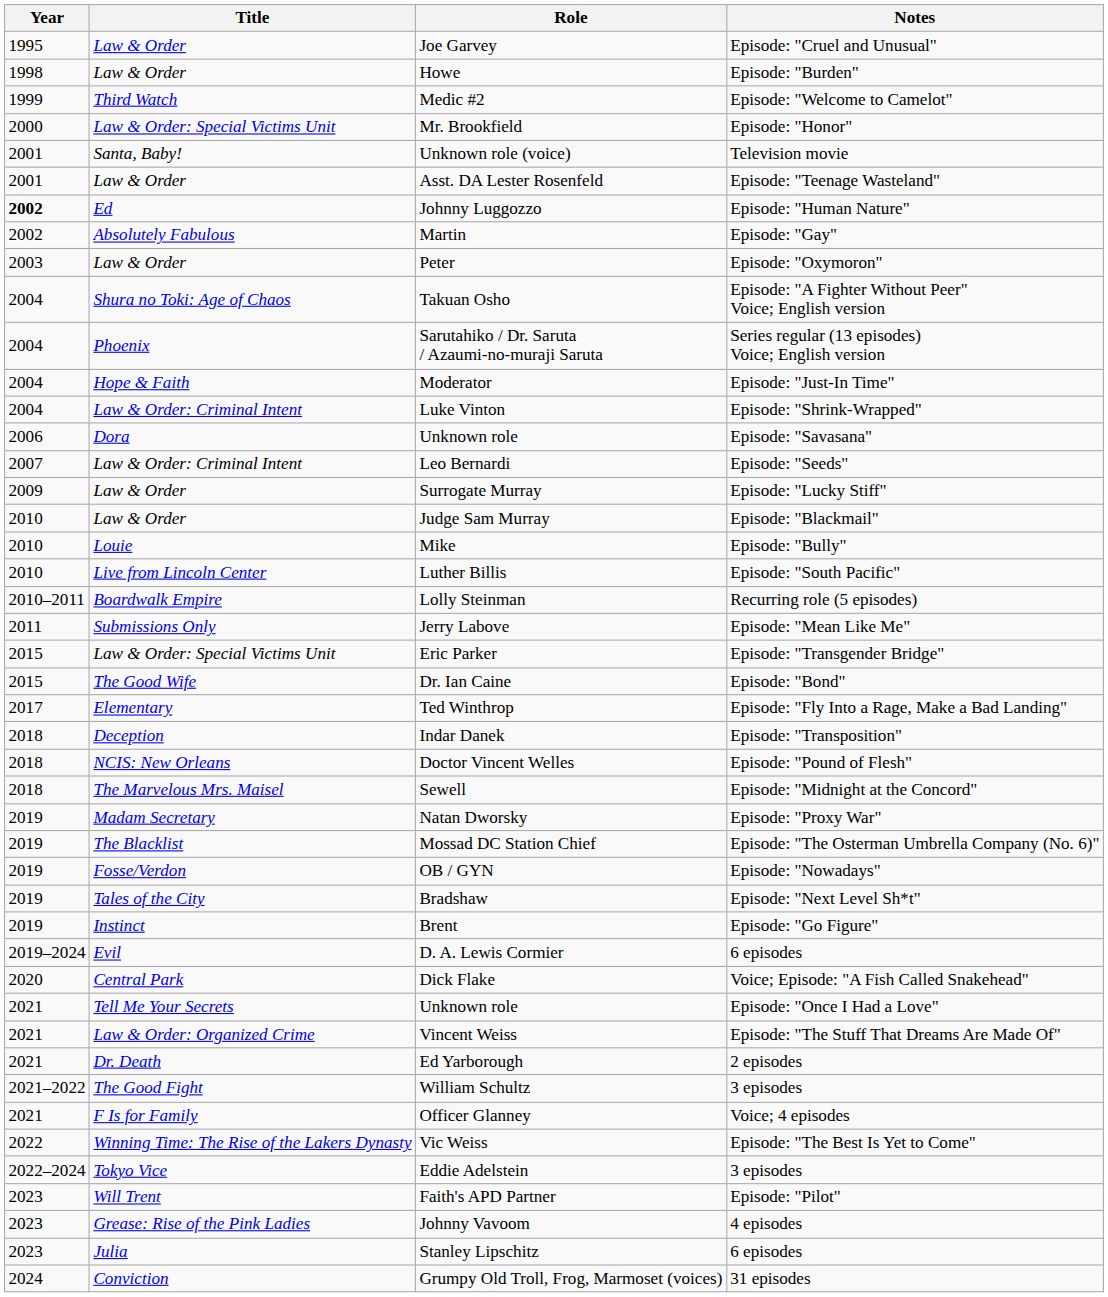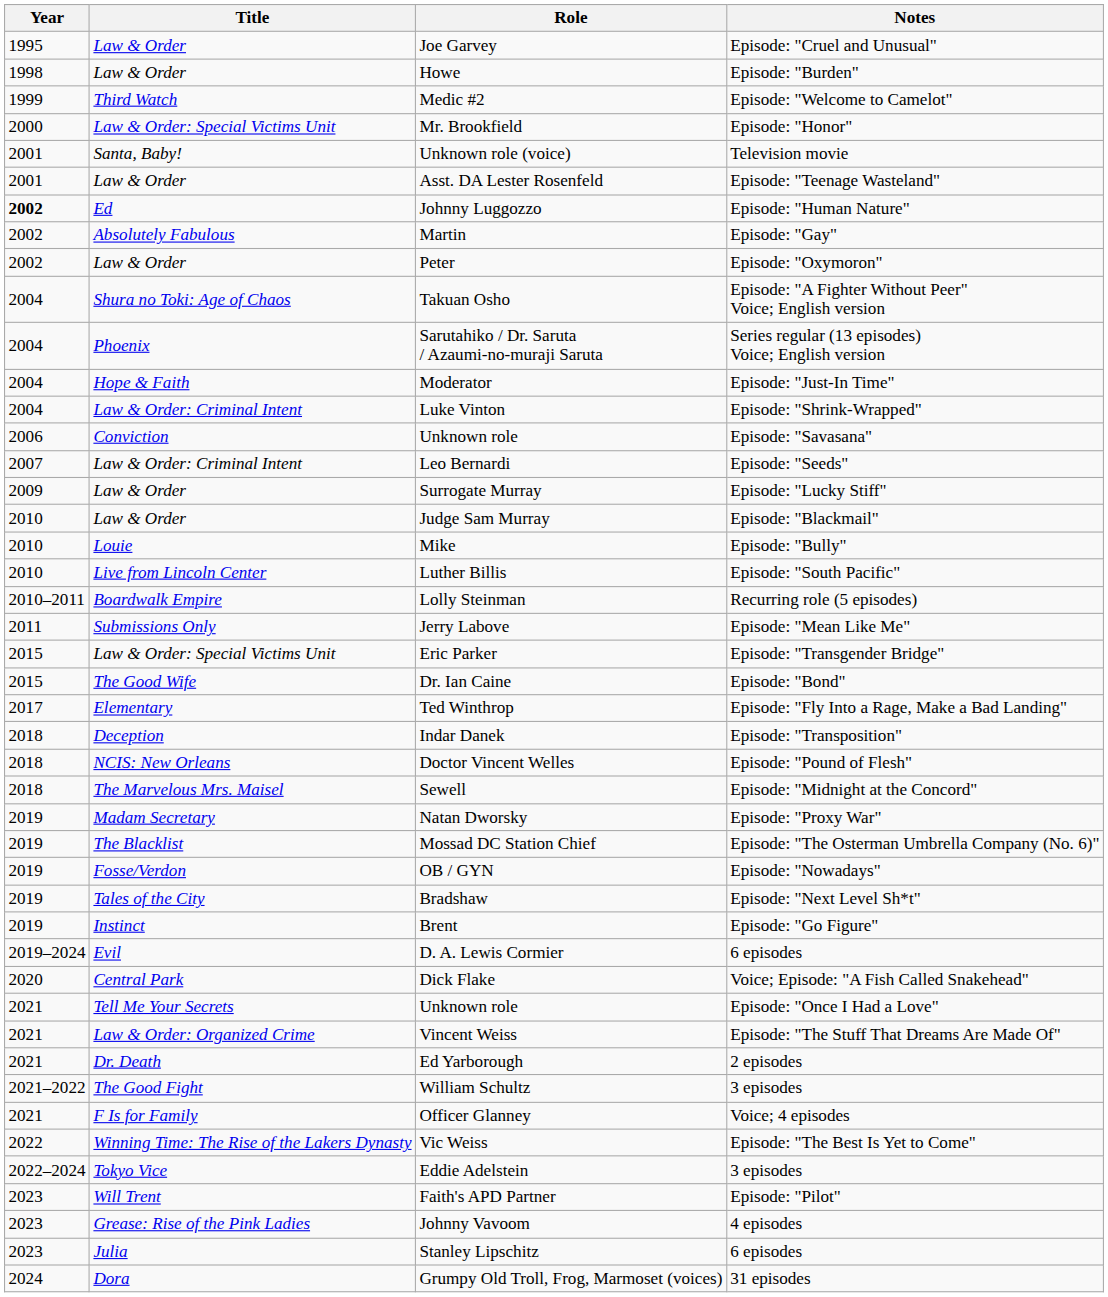Peter | Year: 2003 -> 2002
Unknown role / Episode: "Savasana" | Title: Dora -> Conviction
Grumpy Old Troll, Frog, Marmoset (voices) | Title: Conviction -> Dora
